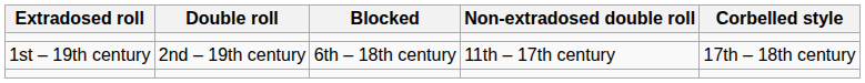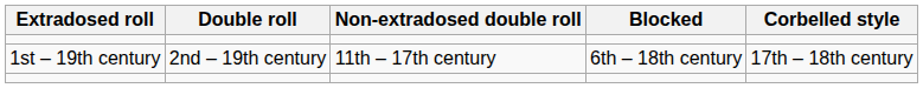columns swapped: Blocked <-> Non-extradosed double roll
